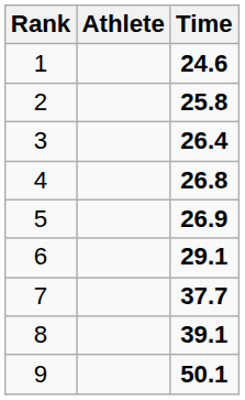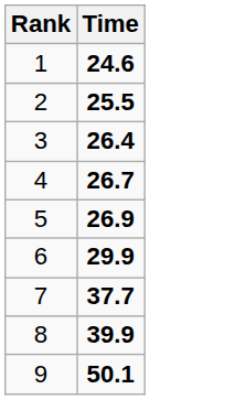- column: Athlete
2 | Time: 25.8 -> 25.5
4 | Time: 26.8 -> 26.7
6 | Time: 29.1 -> 29.9
8 | Time: 39.1 -> 39.9
